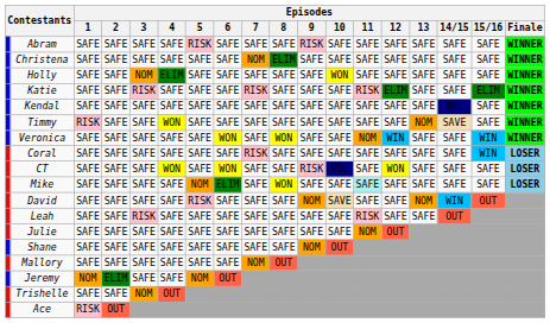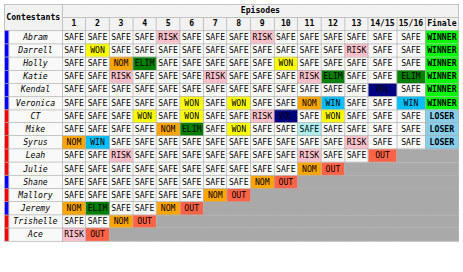- row: Christena | SAFE | SAFE | SAFE | SAFE | SAFE | SAFE | NOM | ELIM | SAFE | SAFE | SAFE | SAFE | SAFE | SAFE | SAFE | WINNER
+ row: Darrell | SAFE | WON | SAFE | SAFE | SAFE | SAFE | SAFE | SAFE | SAFE | SAFE | SAFE | SAFE | RISK | SAFE | SAFE | WINNER
- row: Timmy | RISK | SAFE | SAFE | WON | SAFE | SAFE | SAFE | SAFE | SAFE | SAFE | SAFE | SAFE | NOM | SAVE | SAFE | WINNER
- row: Coral | SAFE | SAFE | SAFE | SAFE | SAFE | SAFE | RISK | SAFE | SAFE | SAFE | SAFE | SAFE | SAFE | SAFE | WIN | LOSER
+ row: Syrus | NOM | WIN | SAFE | SAFE | SAFE | SAFE | SAFE | SAFE | SAFE | SAFE | SAFE | SAFE | RISK | SAFE | SAFE | LOSER
- row: David | SAFE | SAFE | SAFE | SAFE | RISK | SAFE | SAFE | SAFE | NOM | SAVE | SAFE | SAFE | NOM | WIN | OUT
